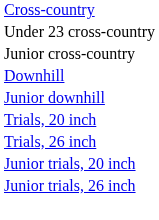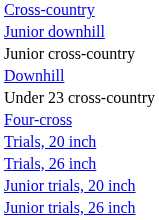rows swapped: Under 23 cross-country <-> Junior downhill
+ row: Four-cross
